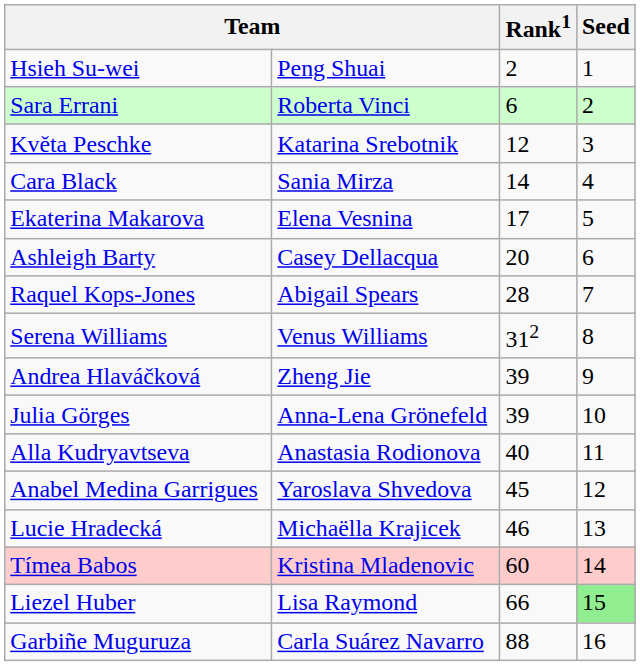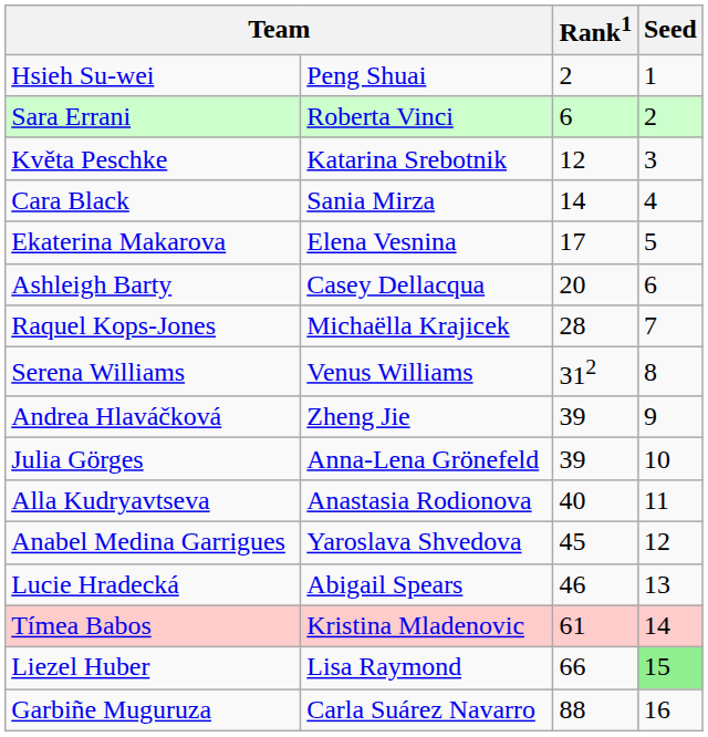Raquel Kops-Jones | column 2: Abigail Spears -> Michaëlla Krajicek
Lucie Hradecká | column 2: Michaëlla Krajicek -> Abigail Spears
Tímea Babos | Rank1: 60 -> 61
